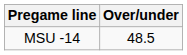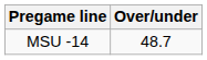MSU -14 | Over/under: 48.5 -> 48.7
